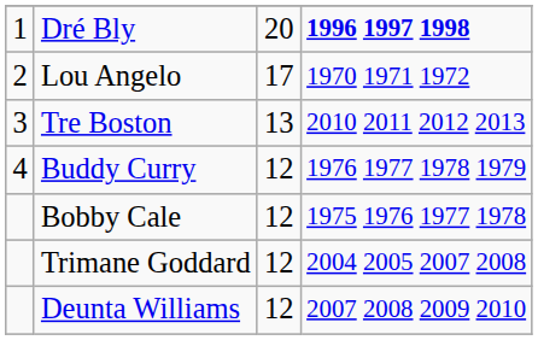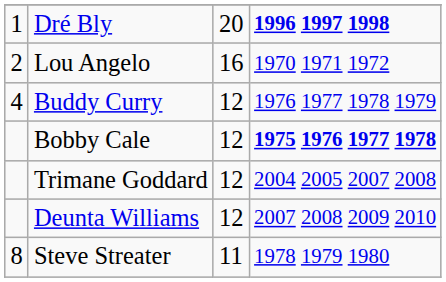Lou Angelo | column 3: 17 -> 16
- row: 3 | Tre Boston | 13 | 2010 2011 2012 2013
Bobby Cale | column 4: normal -> bold
+ row: 8 | Steve Streater | 11 | 1978 1979 1980
